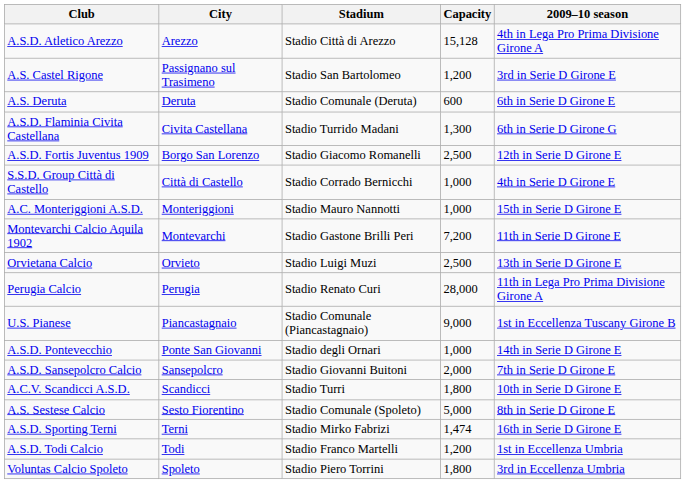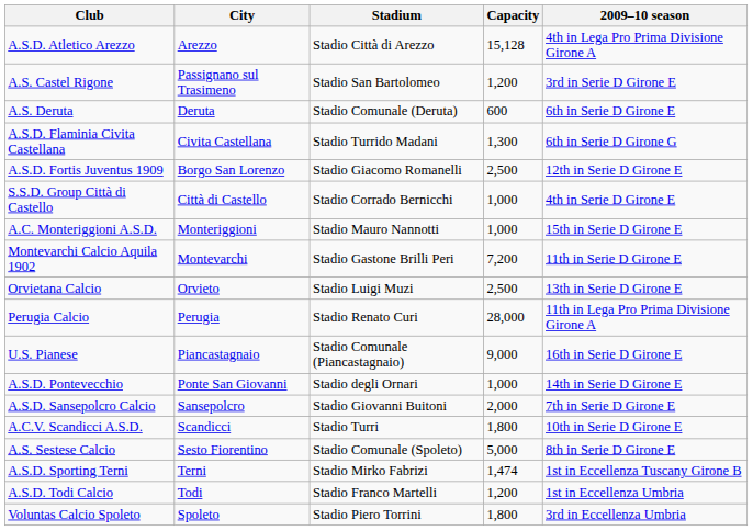U.S. Pianese | 2009–10 season: 1st in Eccellenza Tuscany Girone B -> 16th in Serie D Girone E
A.S.D. Sporting Terni | 2009–10 season: 16th in Serie D Girone E -> 1st in Eccellenza Tuscany Girone B
